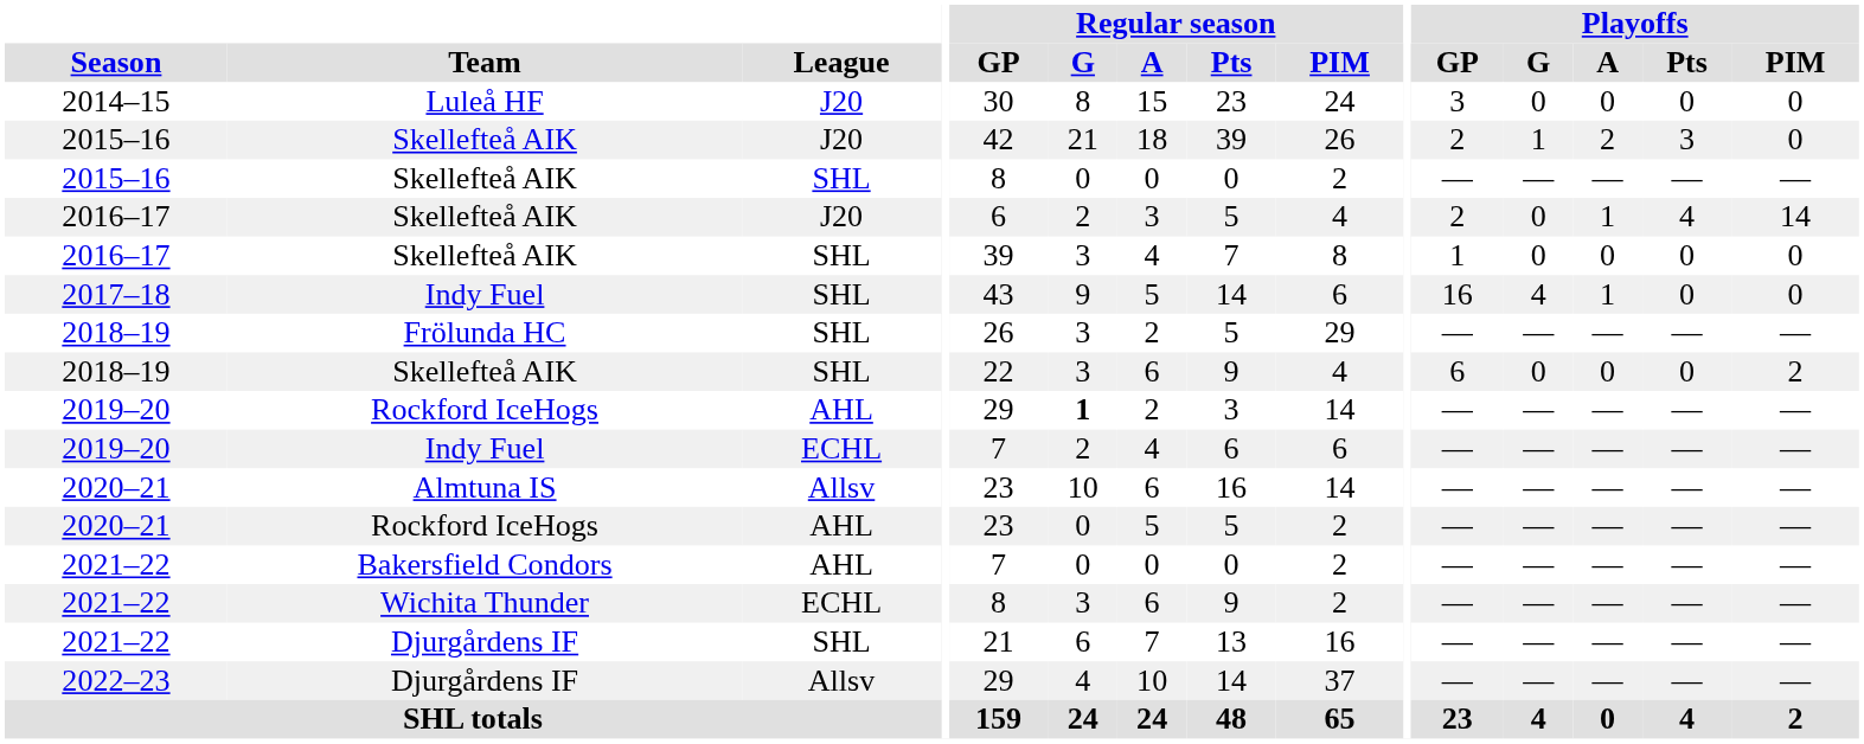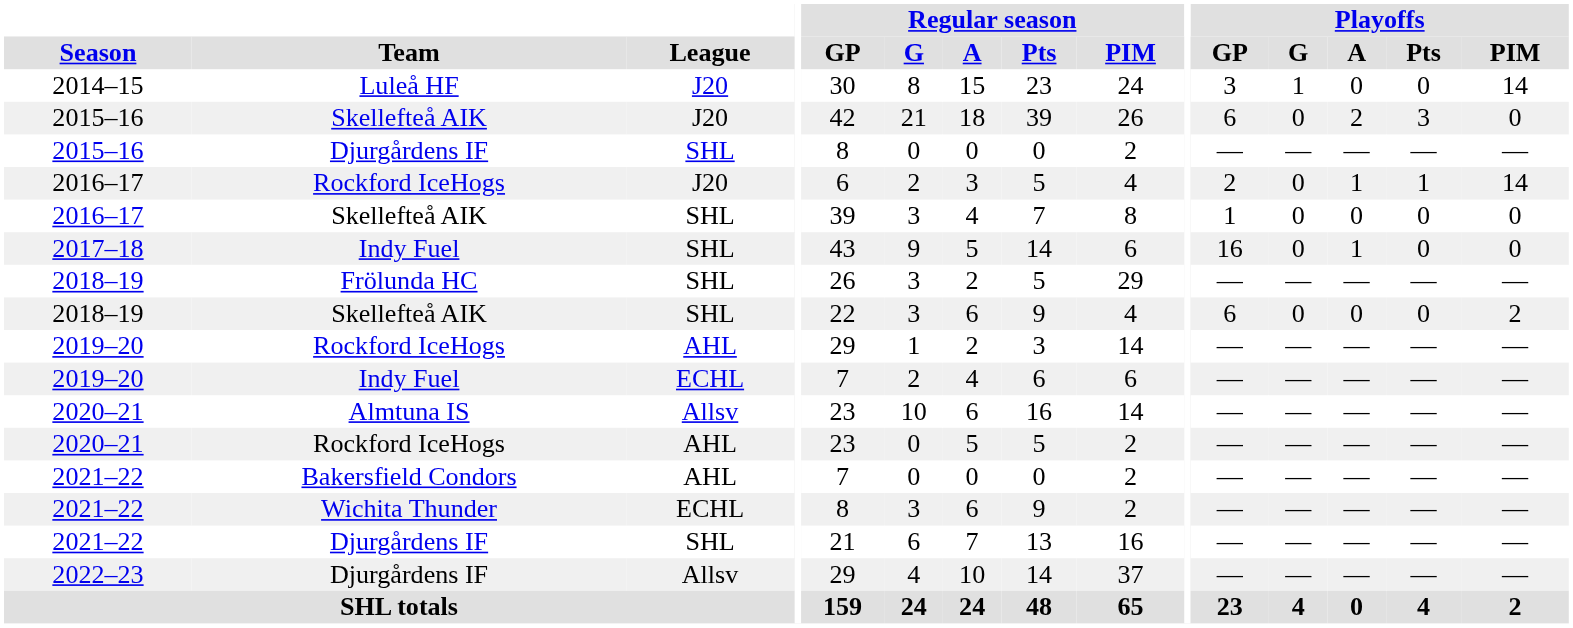2014–15 | Playoffs / G: 0 -> 1
2014–15 | Playoffs / PIM: 0 -> 14
2015–16 / J20 | Playoffs / GP: 2 -> 6
2015–16 / J20 | Playoffs / G: 1 -> 0
2015–16 / SHL | Team: Skellefteå AIK -> Djurgårdens IF
2016–17 / J20 | Team: Skellefteå AIK -> Rockford IceHogs
2016–17 / J20 | Playoffs / Pts: 4 -> 1
2017–18 | Playoffs / G: 4 -> 0
2019–20 / AHL | Regular season / G: bold -> normal
